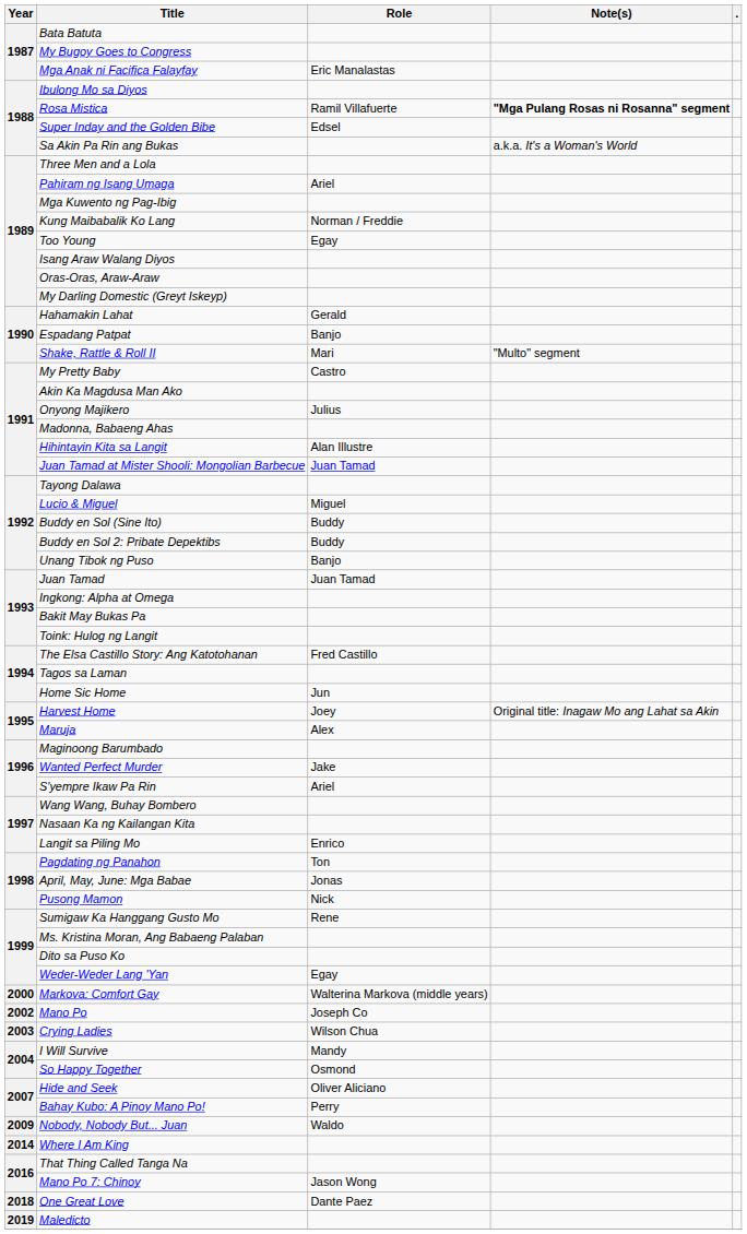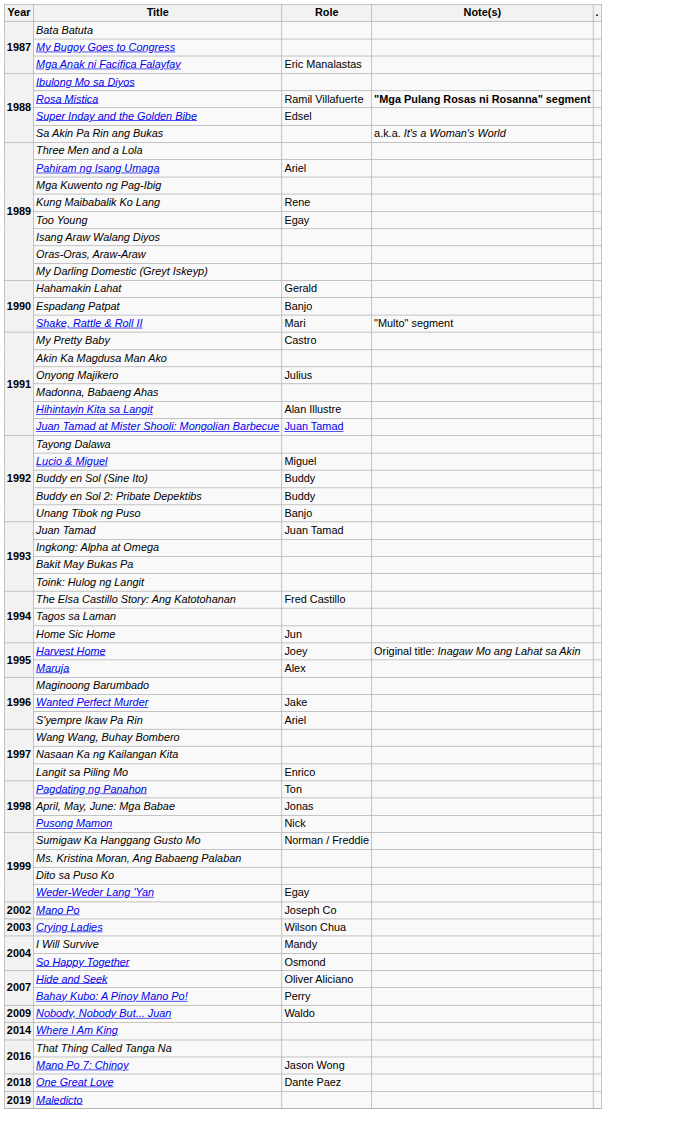Kung Maibabalik Ko Lang | Role: Norman / Freddie -> Rene
Sumigaw Ka Hanggang Gusto Mo | Role: Rene -> Norman / Freddie
- row: 2000 | Markova: Comfort Gay | Walterina Markova (middle years)
